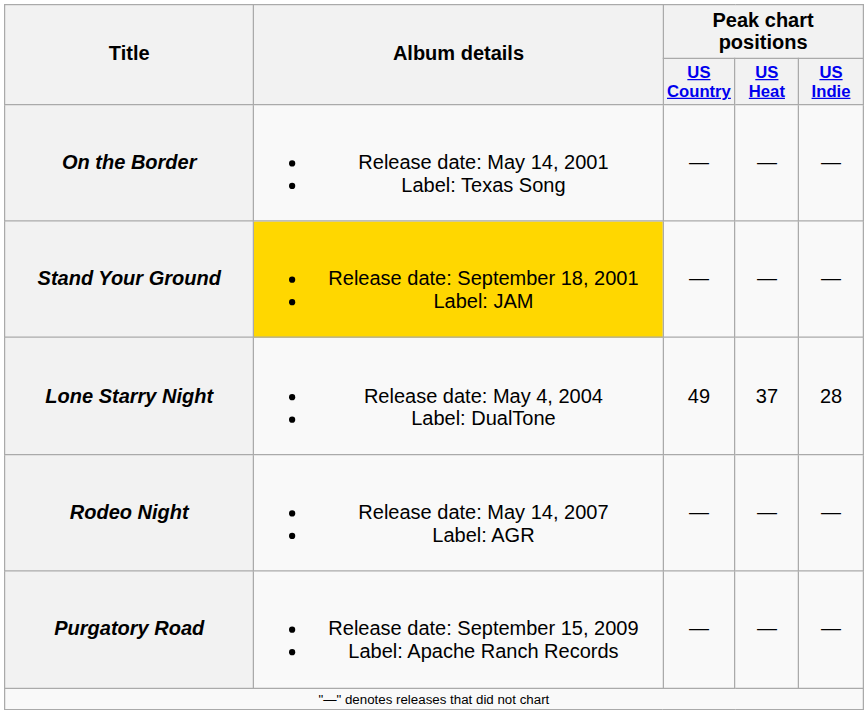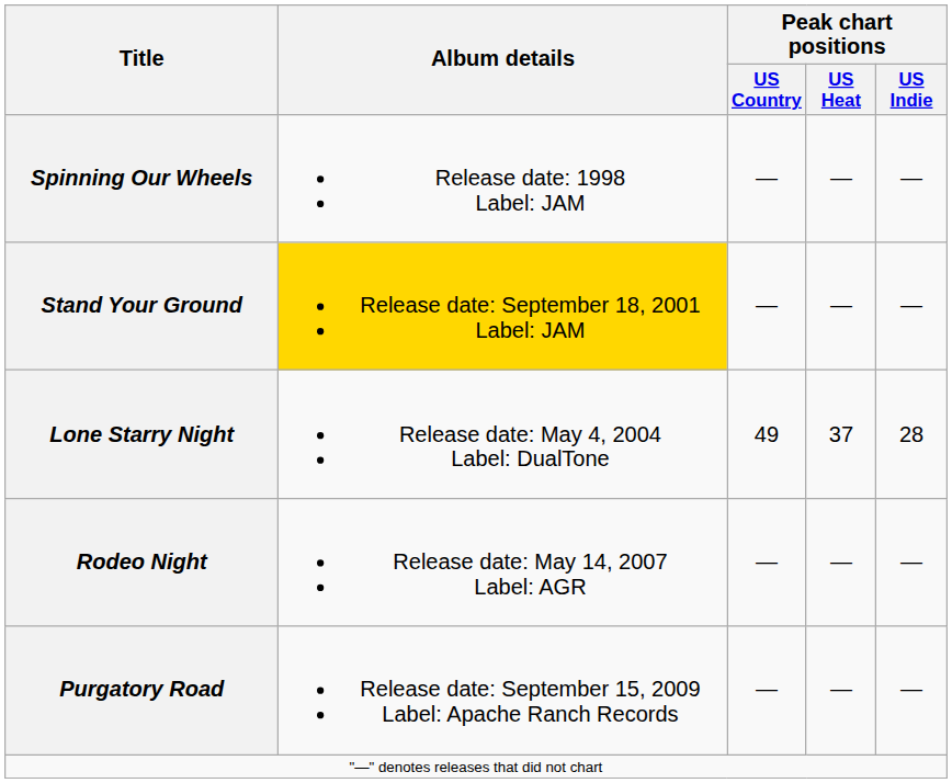+ row: Spinning Our Wheels | Release date: 1998 Label: JAM | — | — | —
- row: On the Border | Release date: May 14, 2001 Label: Texas Song | — | — | —
